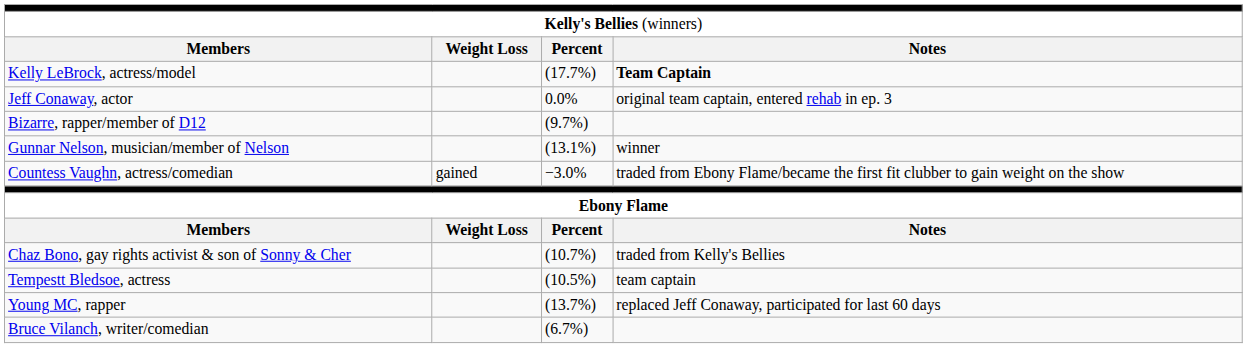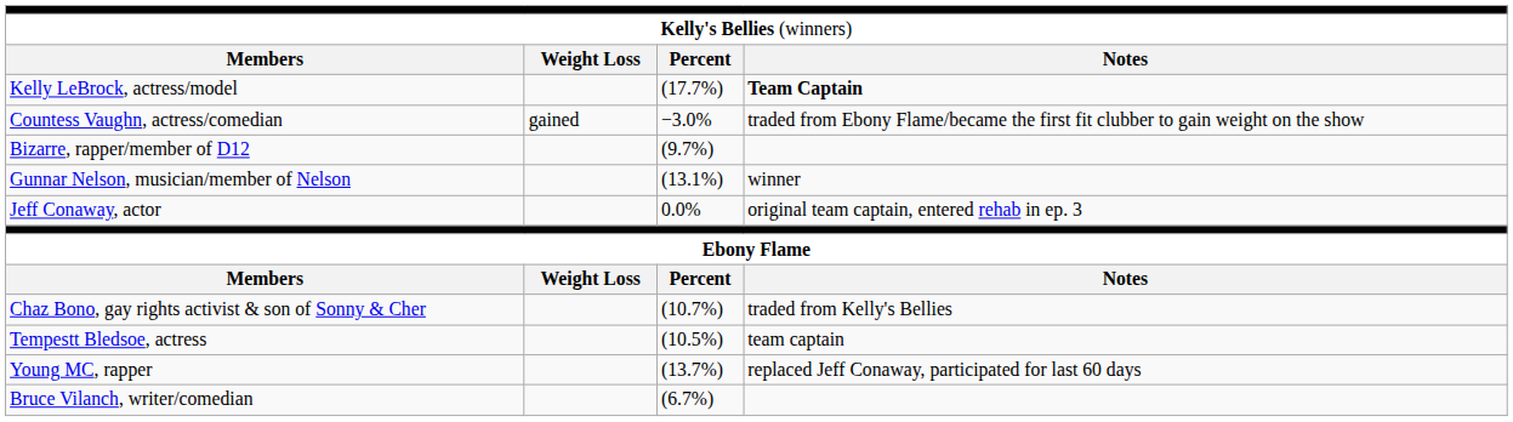rows swapped: Countess Vaughn, actress/comedian <-> Jeff Conaway, actor
